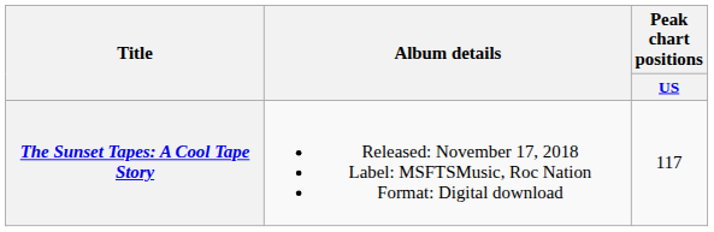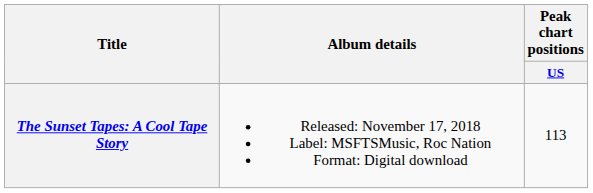The Sunset Tapes: A Cool Tape Story | Peak chart positions / US: 117 -> 113
